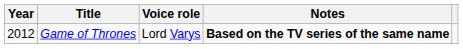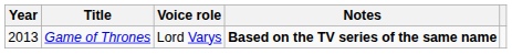Game of Thrones | Year: 2012 -> 2013
